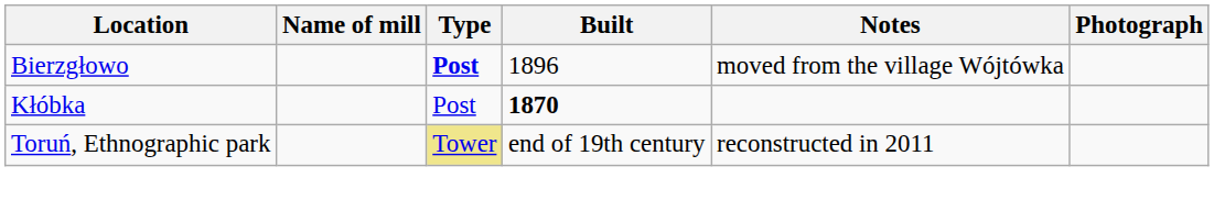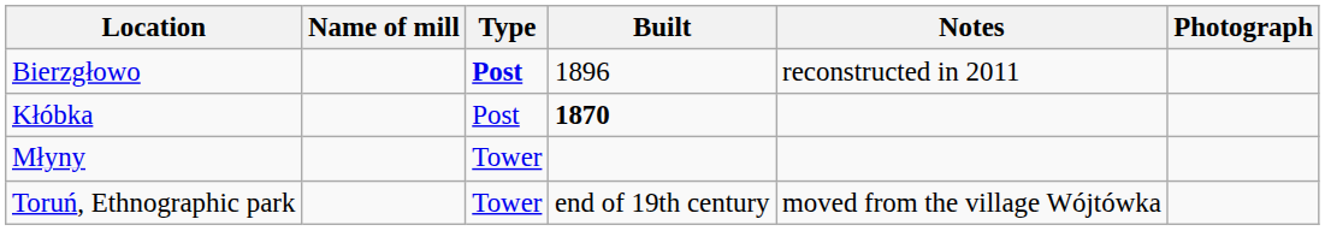Bierzgłowo | Notes: moved from the village Wójtówka -> reconstructed in 2011
+ row: Młyny | Tower
Toruń, Ethnographic park | Type: khaki background -> no background
Toruń, Ethnographic park | Notes: reconstructed in 2011 -> moved from the village Wójtówka
